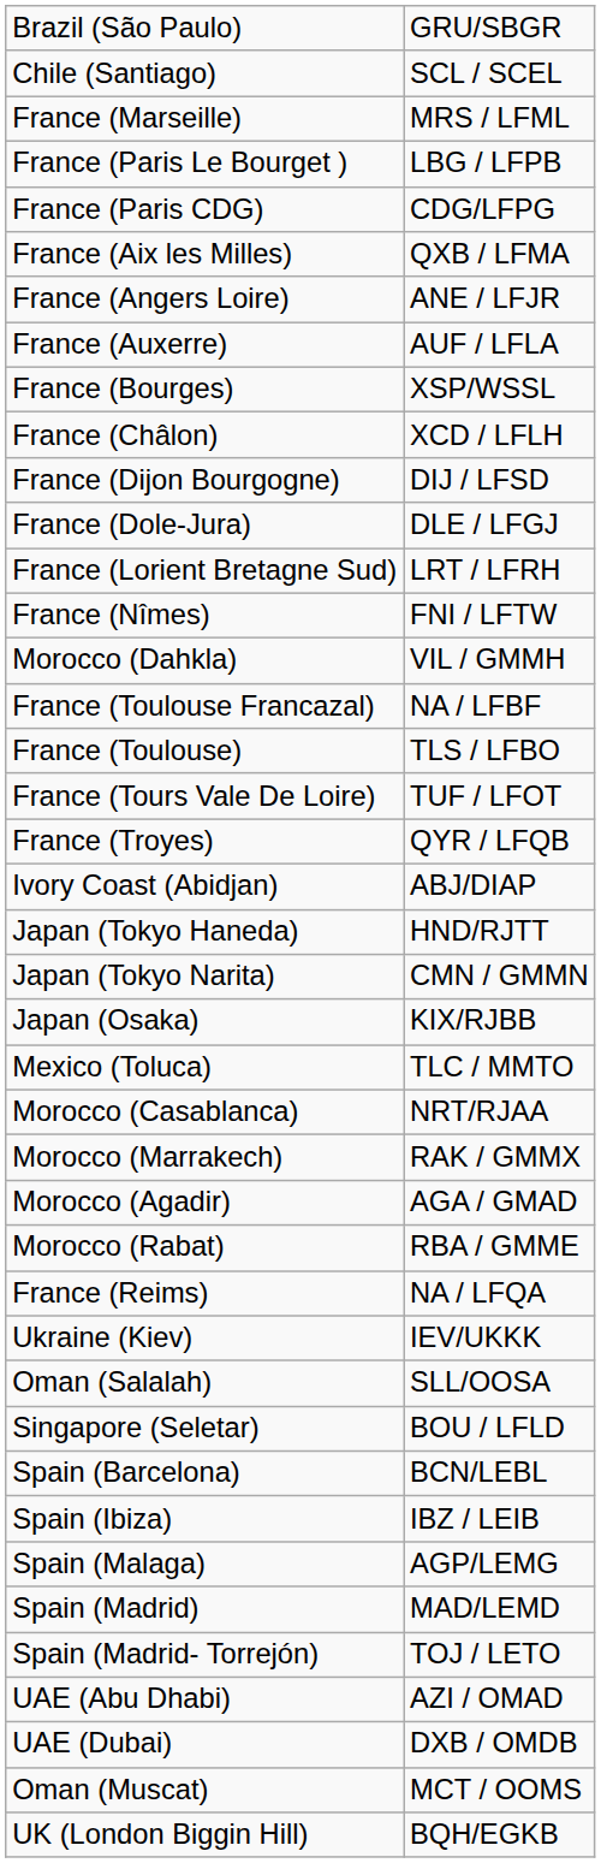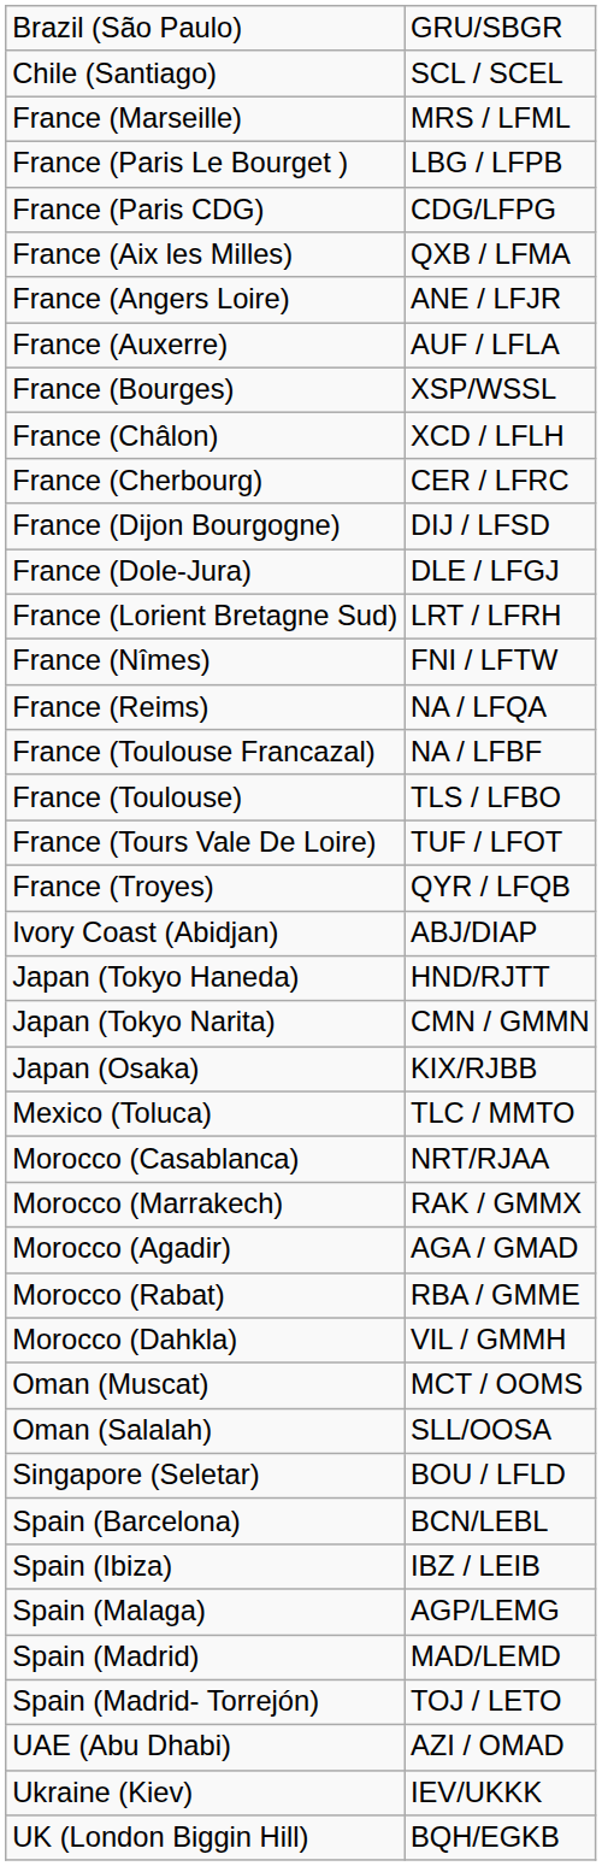+ row: France (Cherbourg) | CER / LFRC
rows swapped: France (Reims) <-> Morocco (Dahkla)
rows swapped: Oman (Muscat) <-> Ukraine (Kiev)
- row: UAE (Dubai) | DXB / OMDB
